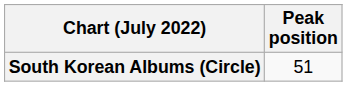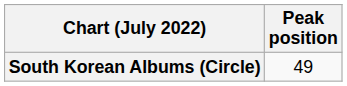South Korean Albums (Circle) | Peak position: 51 -> 49
